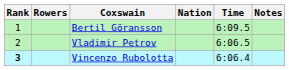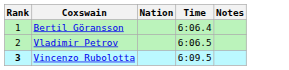- column: Rowers
Bertil Göransson | Time: 6:09.5 -> 6:06.4
Vincenzo Rubolotta | Time: 6:06.4 -> 6:09.5
